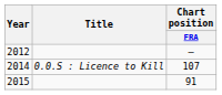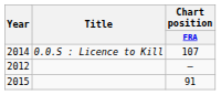rows swapped: 2012 <-> 2014
